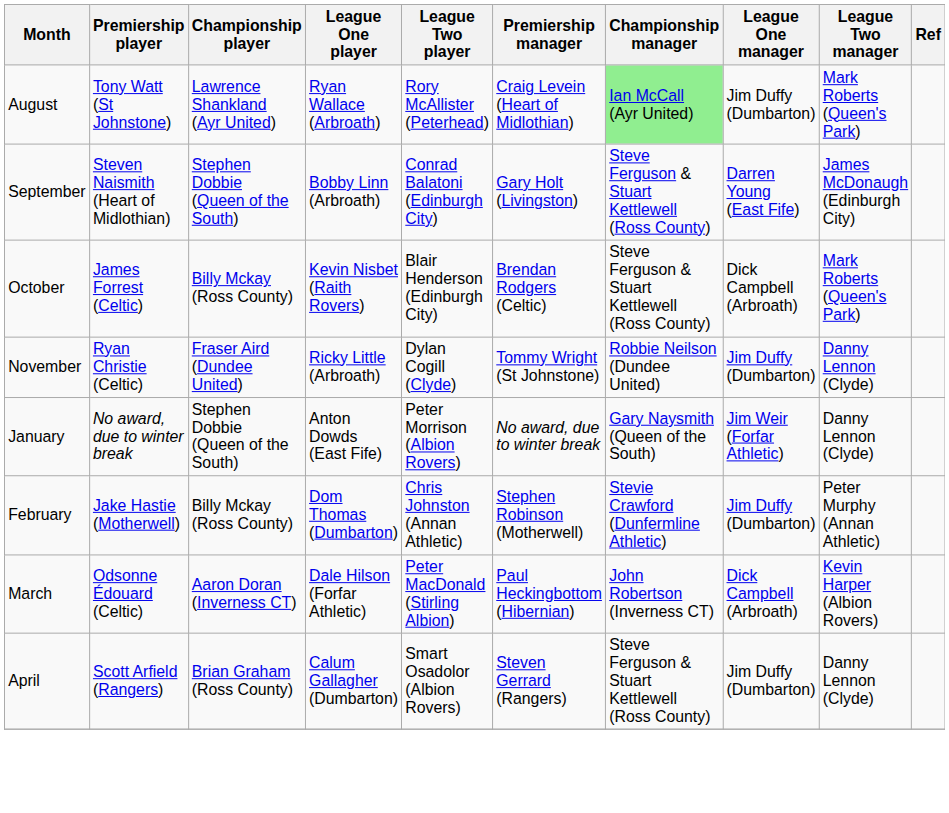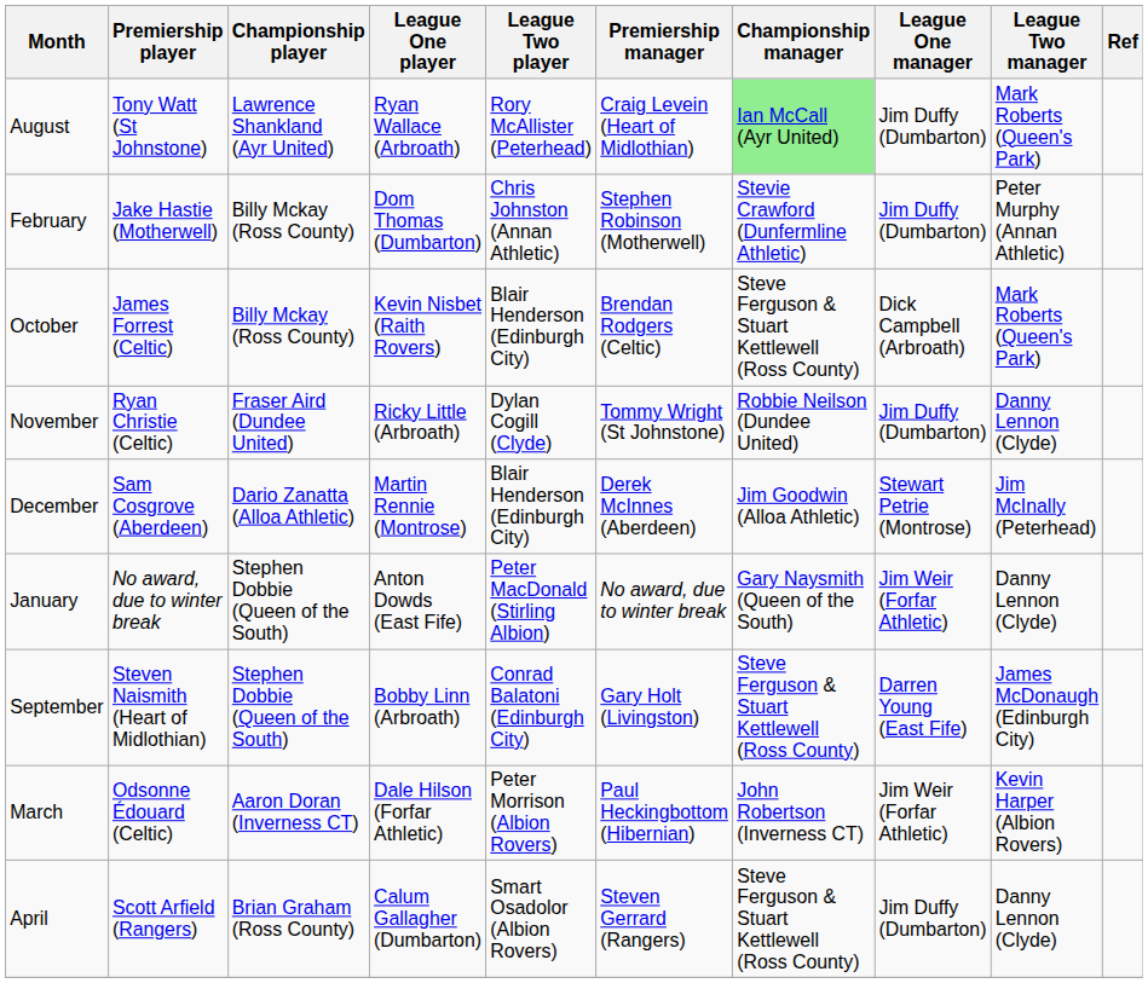rows swapped: September <-> February
+ row: December | Sam Cosgrove (Aberdeen) | Dario Zanatta (Alloa Athletic) | Martin Rennie (Montrose) | Blair Henderson (Edinburgh City) | Derek McInnes (Aberdeen) | Jim Goodwin (Alloa Athletic) | Stewart Petrie (Montrose) | Jim McInally (Peterhead)
January | League Two player: Peter Morrison (Albion Rovers) -> Peter MacDonald (Stirling Albion)
March | League Two player: Peter MacDonald (Stirling Albion) -> Peter Morrison (Albion Rovers)
March | League One manager: Dick Campbell (Arbroath) -> Jim Weir (Forfar Athletic)
